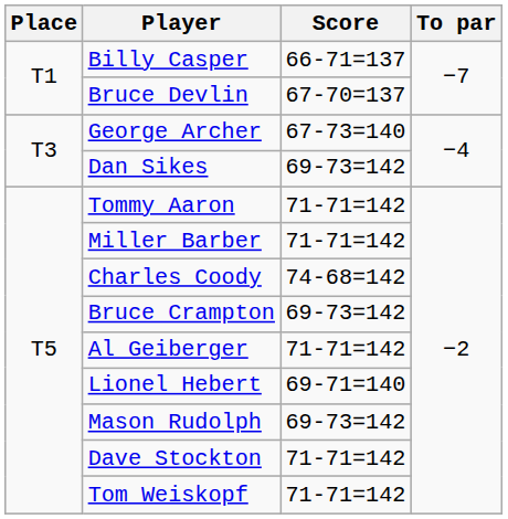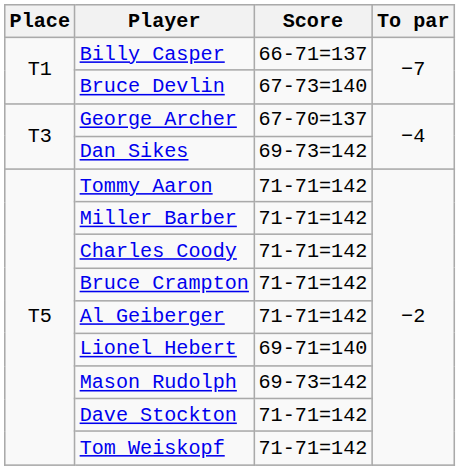Bruce Devlin | Score: 67-70=137 -> 67-73=140
George Archer | Score: 67-73=140 -> 67-70=137
Charles Coody | Score: 74-68=142 -> 71-71=142
Bruce Crampton | Score: 69-73=142 -> 71-71=142
